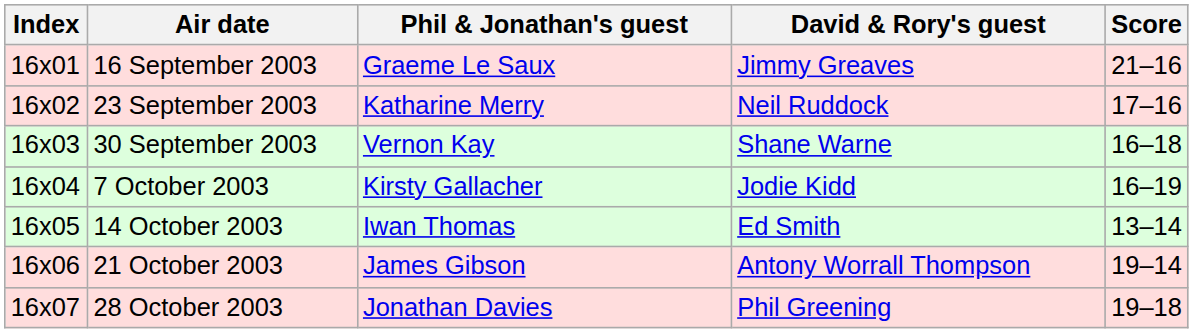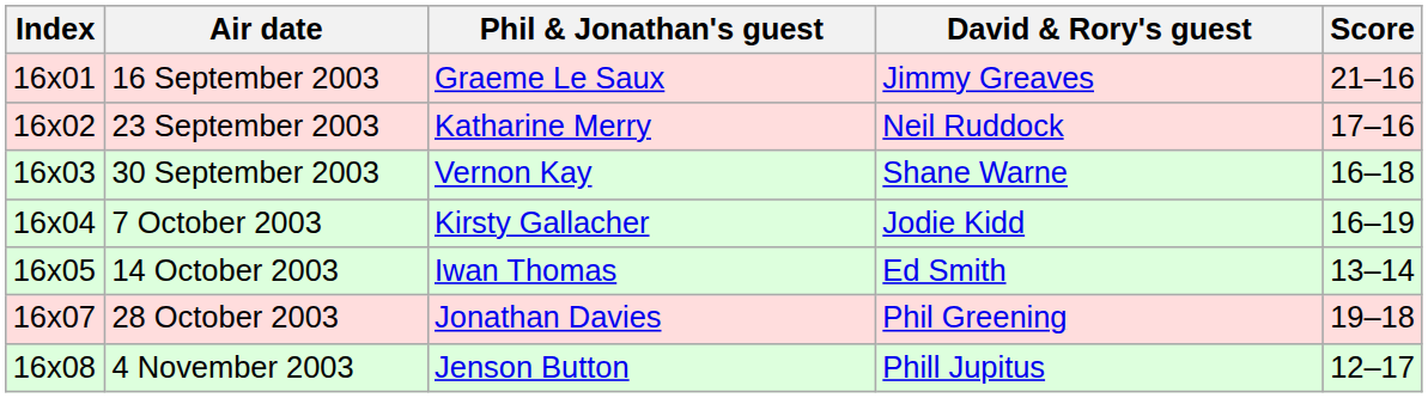- row: 16x06 | 21 October 2003 | James Gibson | Antony Worrall Thompson | 19–14
+ row: 16x08 | 4 November 2003 | Jenson Button | Phill Jupitus | 12–17
